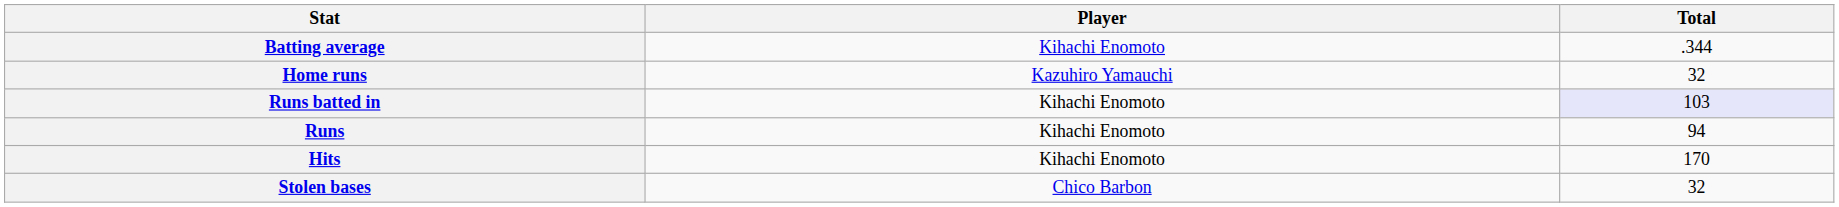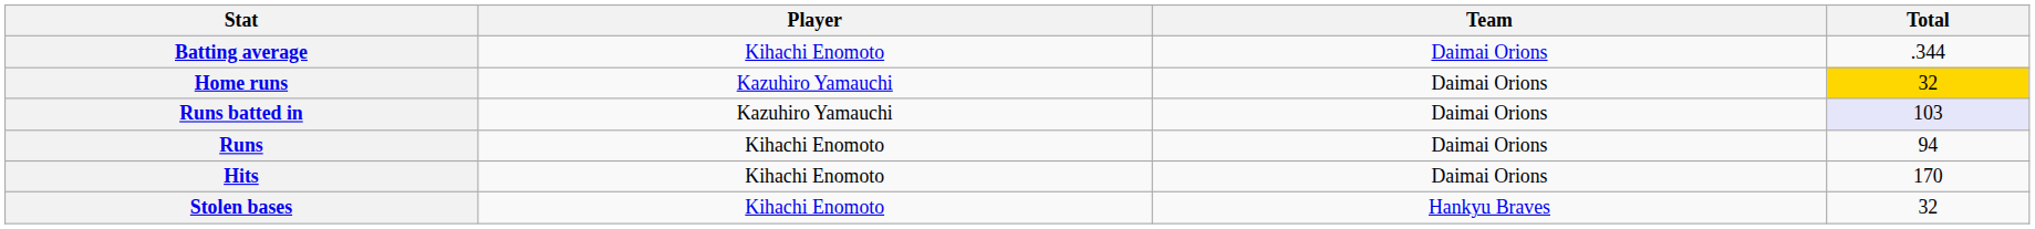+ column: Team | Daimai Orions | Daimai Orions | Daimai Orions | Daimai Orions | Daimai Orions | Hankyu Braves
Home runs | Total: no background -> gold background
Runs batted in | Player: Kihachi Enomoto -> Kazuhiro Yamauchi
Stolen bases | Player: Chico Barbon -> Kihachi Enomoto
